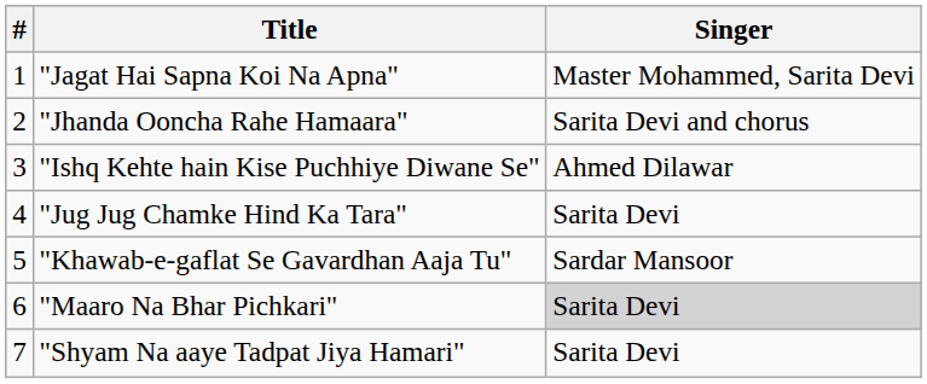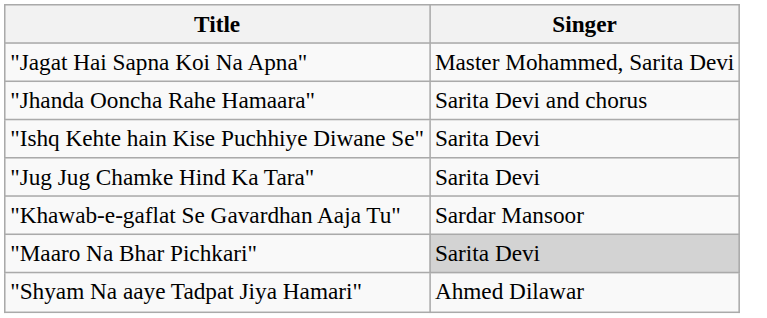- column: # | 1 | 2 | 3 | 4 | 5 | 6 | 7
"Ishq Kehte hain Kise Puchhiye Diwane Se" | Singer: Ahmed Dilawar -> Sarita Devi
"Shyam Na aaye Tadpat Jiya Hamari" | Singer: Sarita Devi -> Ahmed Dilawar
